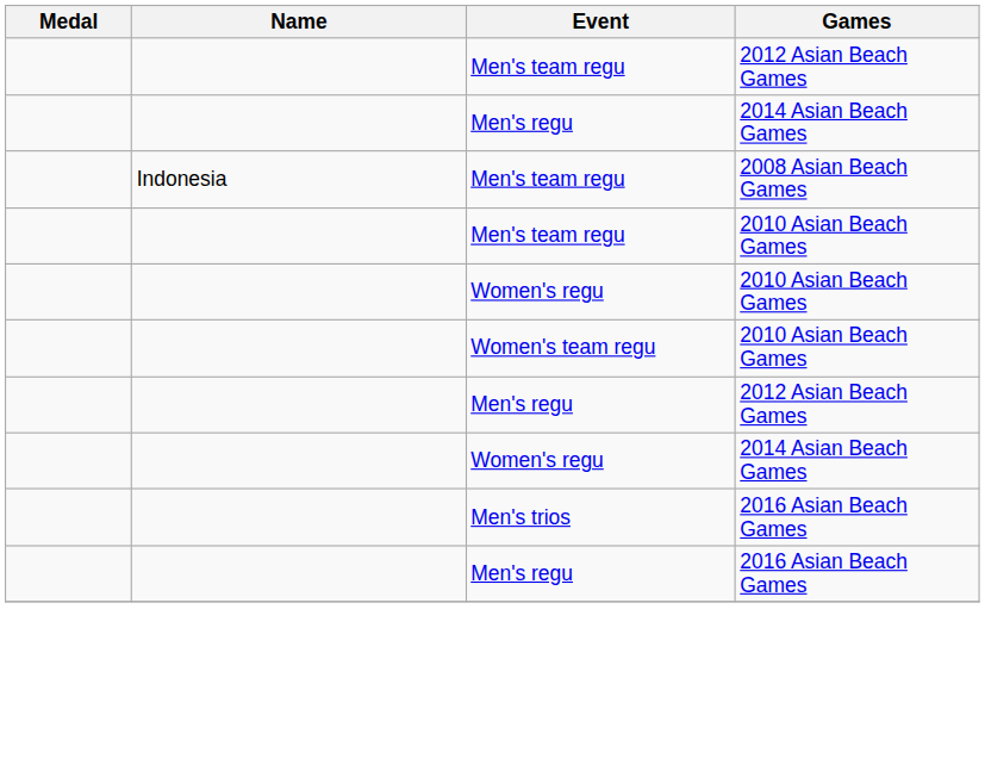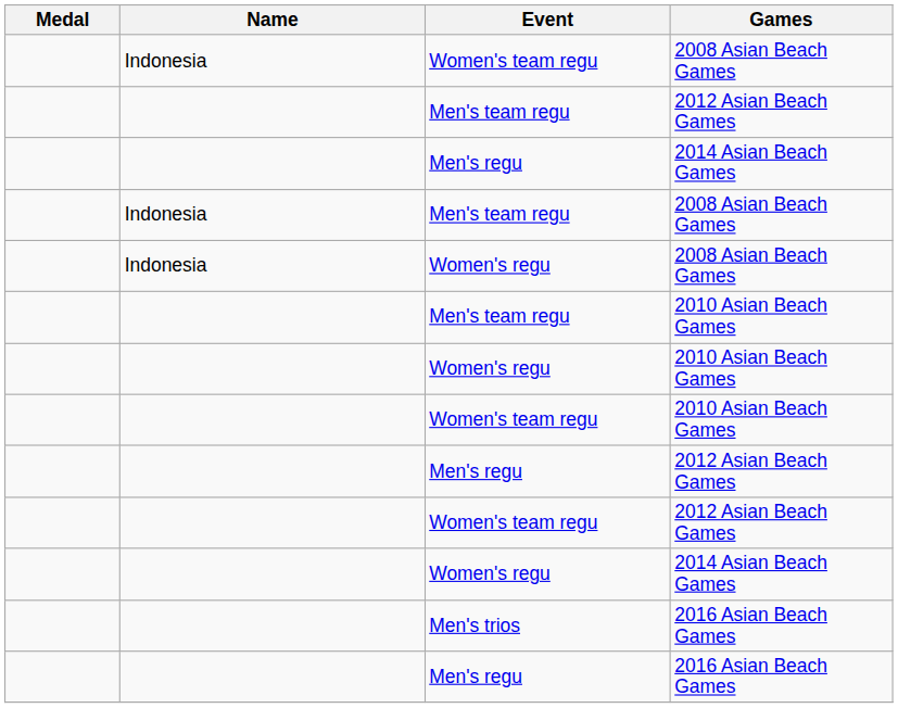+ row: Indonesia | Women's team regu | 2008 Asian Beach Games
+ row: Indonesia | Women's regu | 2008 Asian Beach Games
+ row: Women's team regu | 2012 Asian Beach Games
